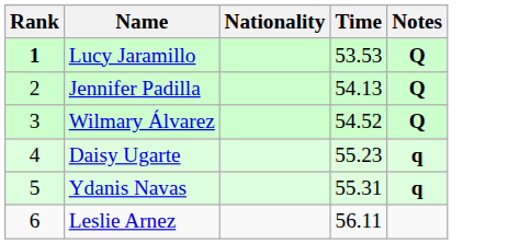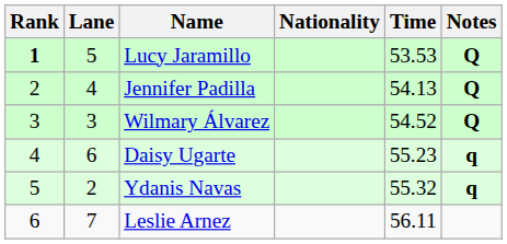+ column: Lane | 5 | 4 | 3 | 6 | 2 | 7
Ydanis Navas | Time: 55.31 -> 55.32
